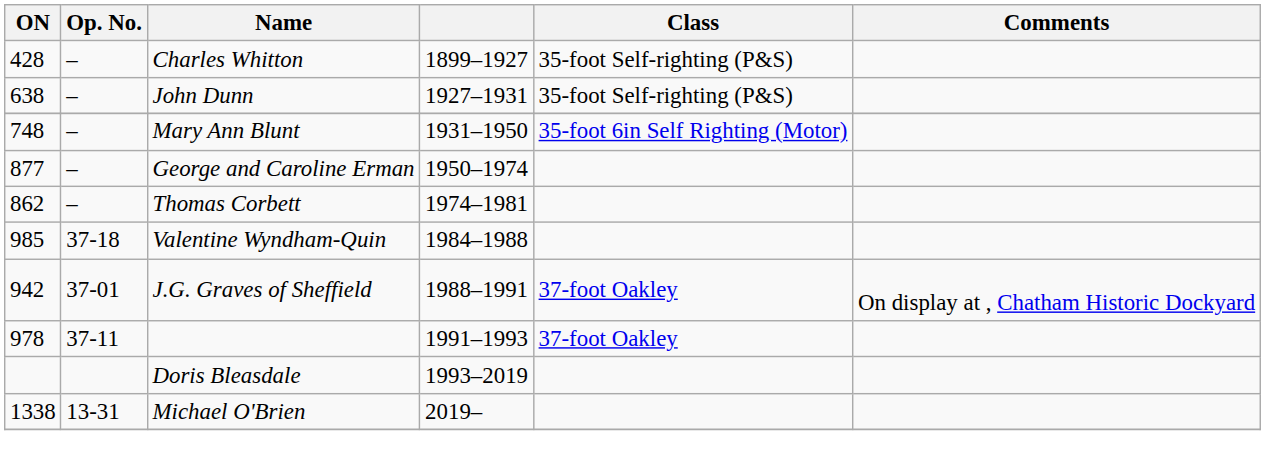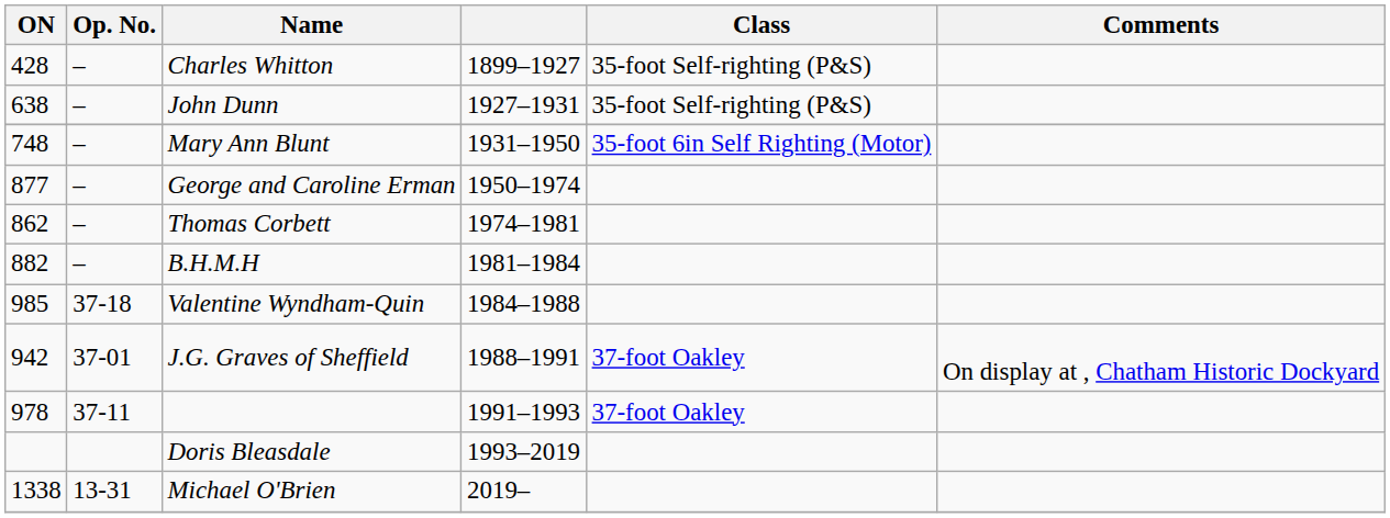+ row: 882 | – | B.H.M.H | 1981–1984
